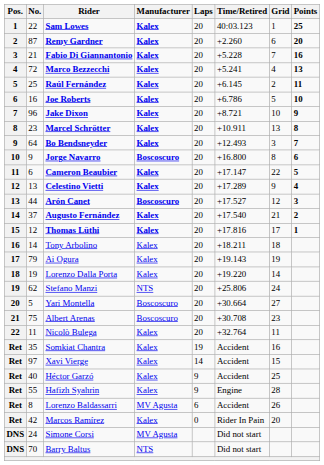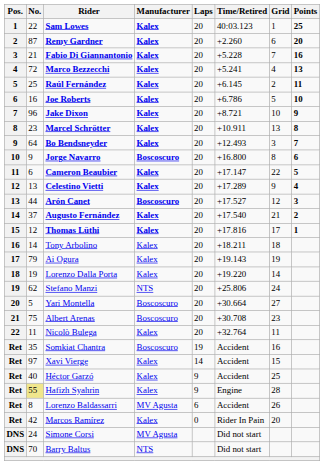Somkiat Chantra | Manufacturer: Kalex -> Boscoscuro
Hafizh Syahrin | No.: no background -> khaki background
